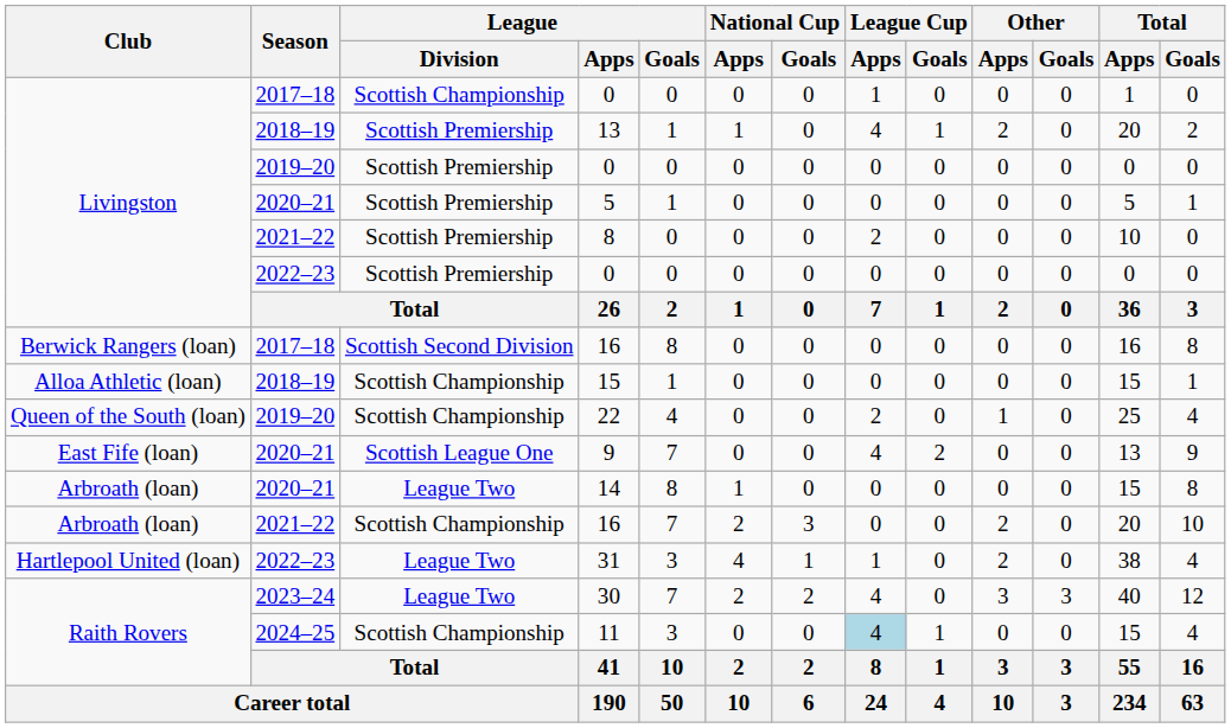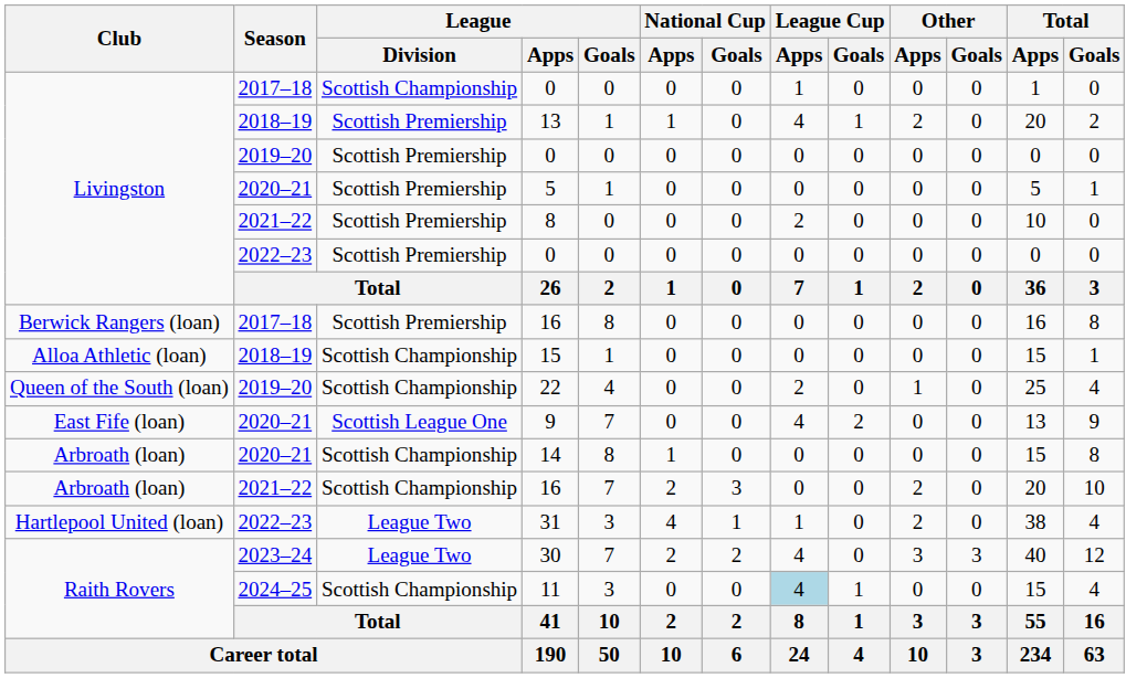2017–18 / 16 | League / Division: Scottish Second Division -> Scottish Premiership
14 | League / Division: League Two -> Scottish Championship
